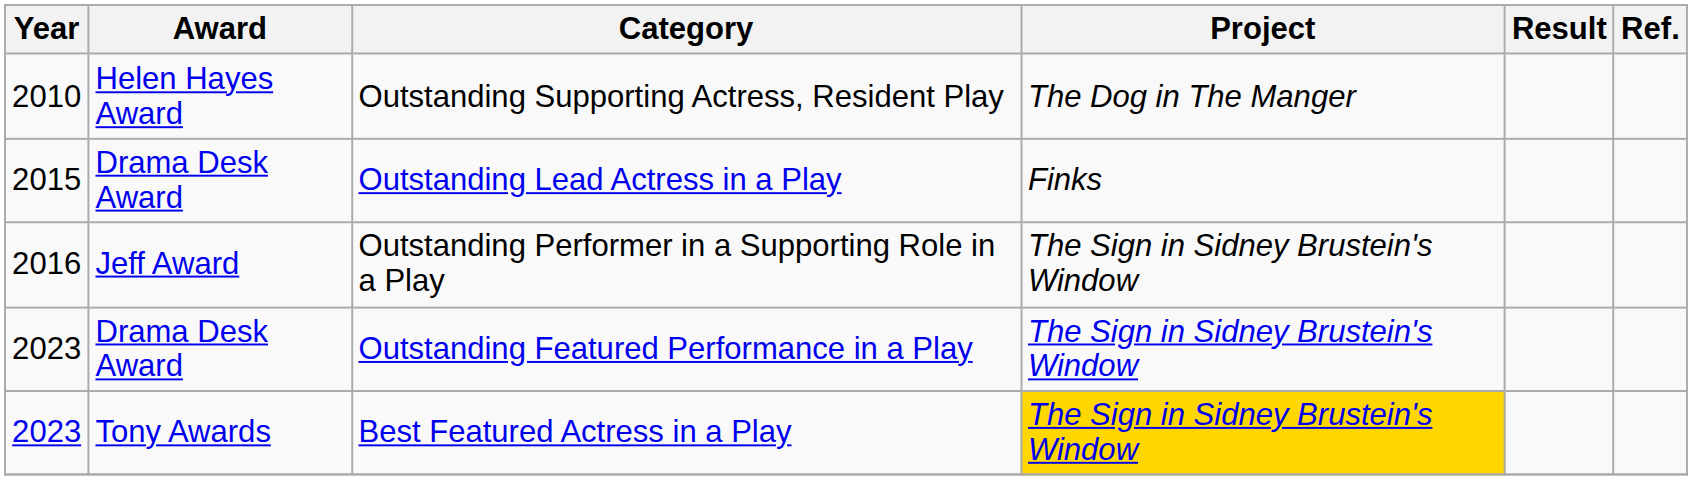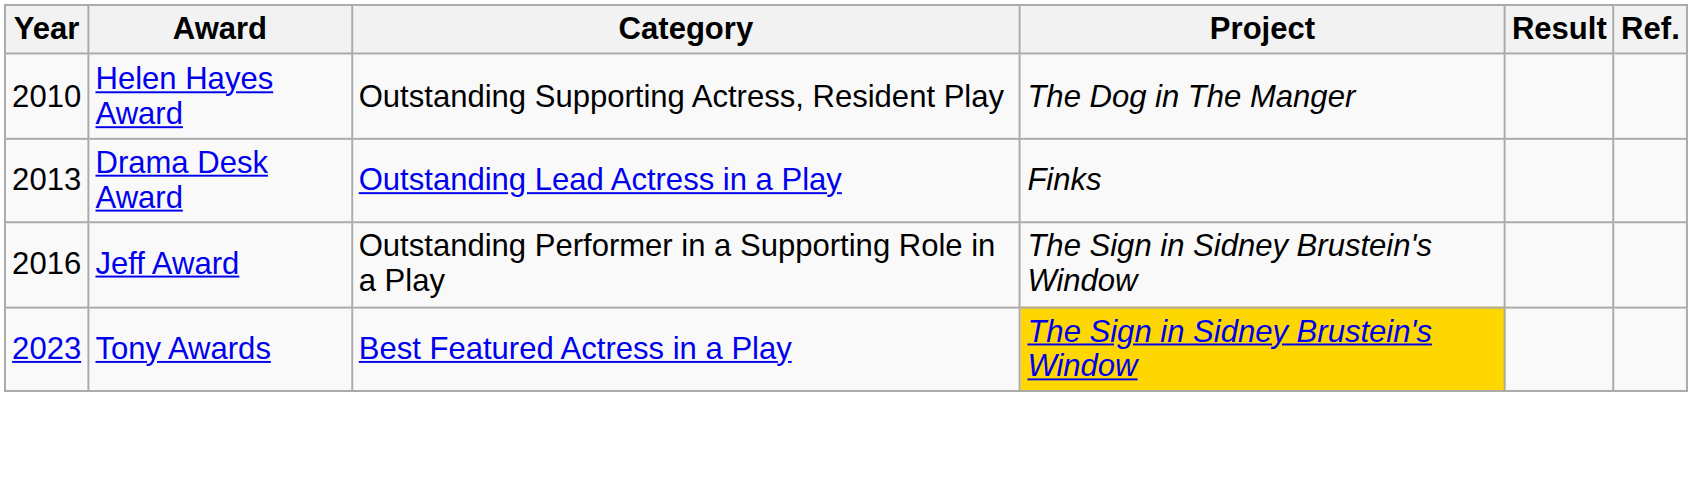Outstanding Lead Actress in a Play | Year: 2015 -> 2013
- row: 2023 | Drama Desk Award | Outstanding Featured Performance in a Play | The Sign in Sidney Brustein's Window
